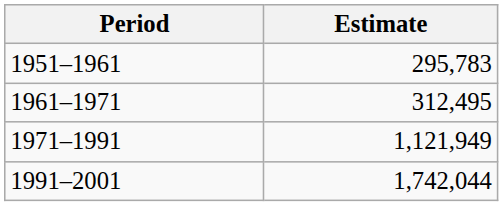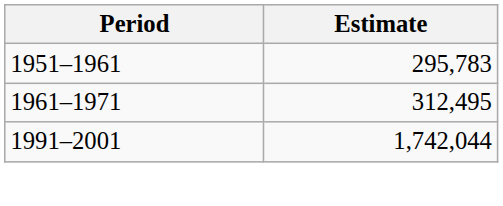- row: 1971–1991 | 1,121,949
